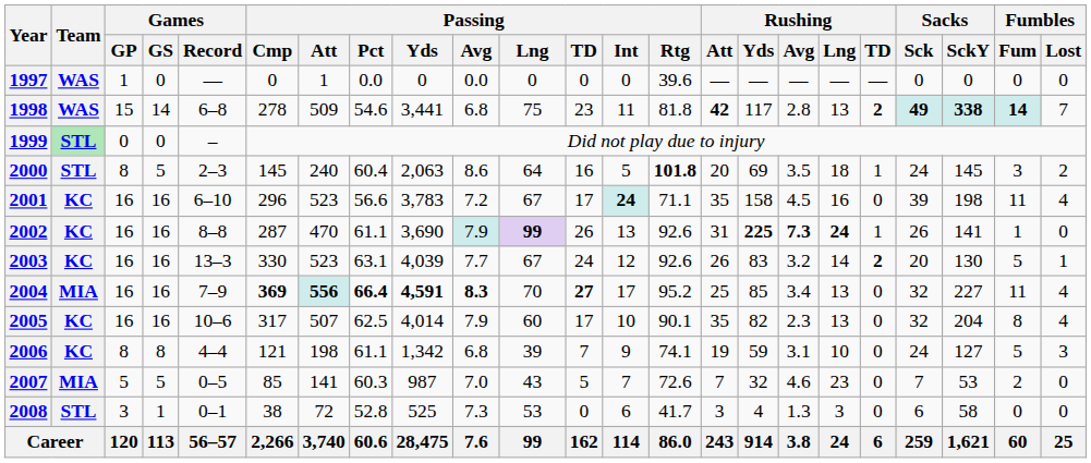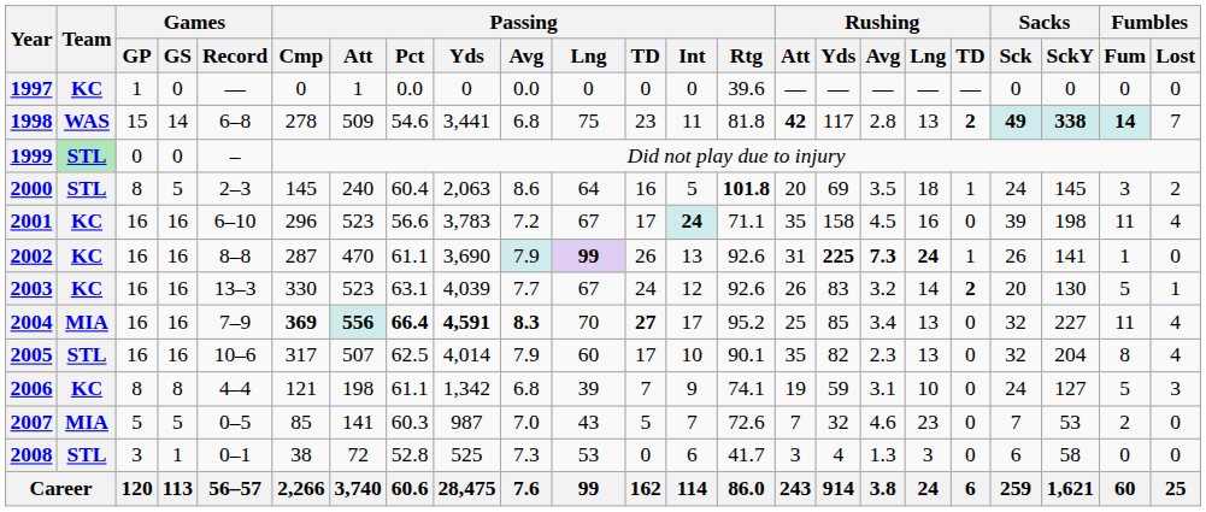1997 | Team: WAS -> KC
2005 | Team: KC -> STL
